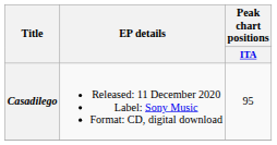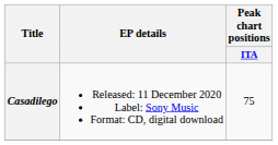Casadilego | Peak chart positions / ITA: 95 -> 75
